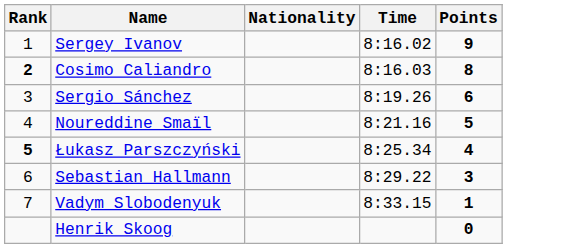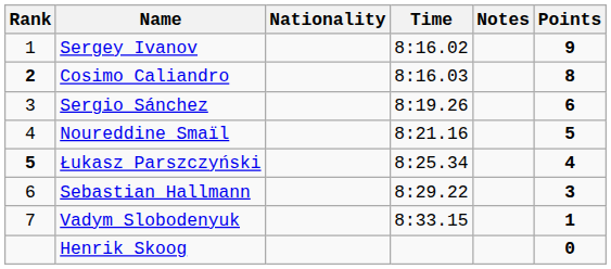+ column: Notes
